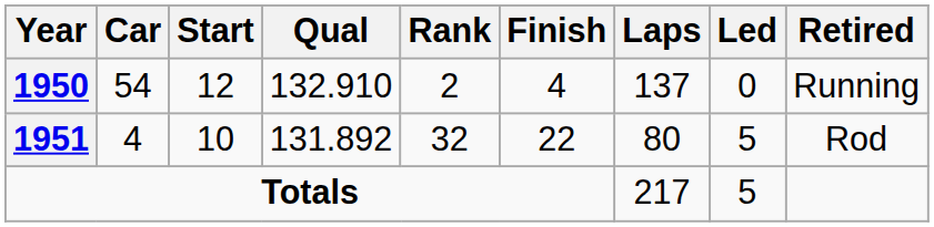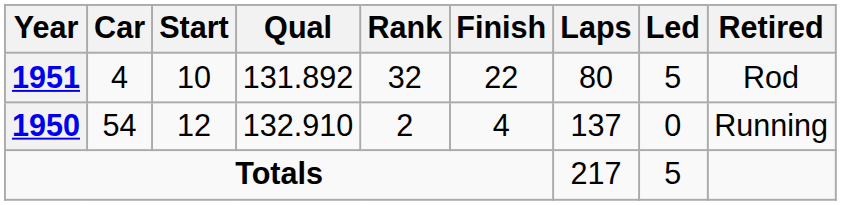rows swapped: 1950 <-> 1951
